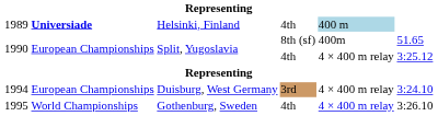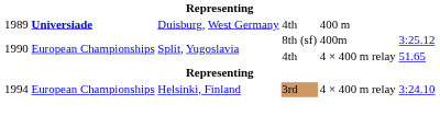1989 | column 3: Helsinki, Finland -> Duisburg, West Germany
1989 | column 5: lightblue background -> no background
1990 / 8th (sf) | column 6: 51.65 -> 3:25.12
1990 / 4th | column 6: 3:25.12 -> 51.65
1994 | column 3: Duisburg, West Germany -> Helsinki, Finland
- row: 1995 | World Championships | Gothenburg, Sweden | 4th | 4 × 400 m relay | 3:26.10
